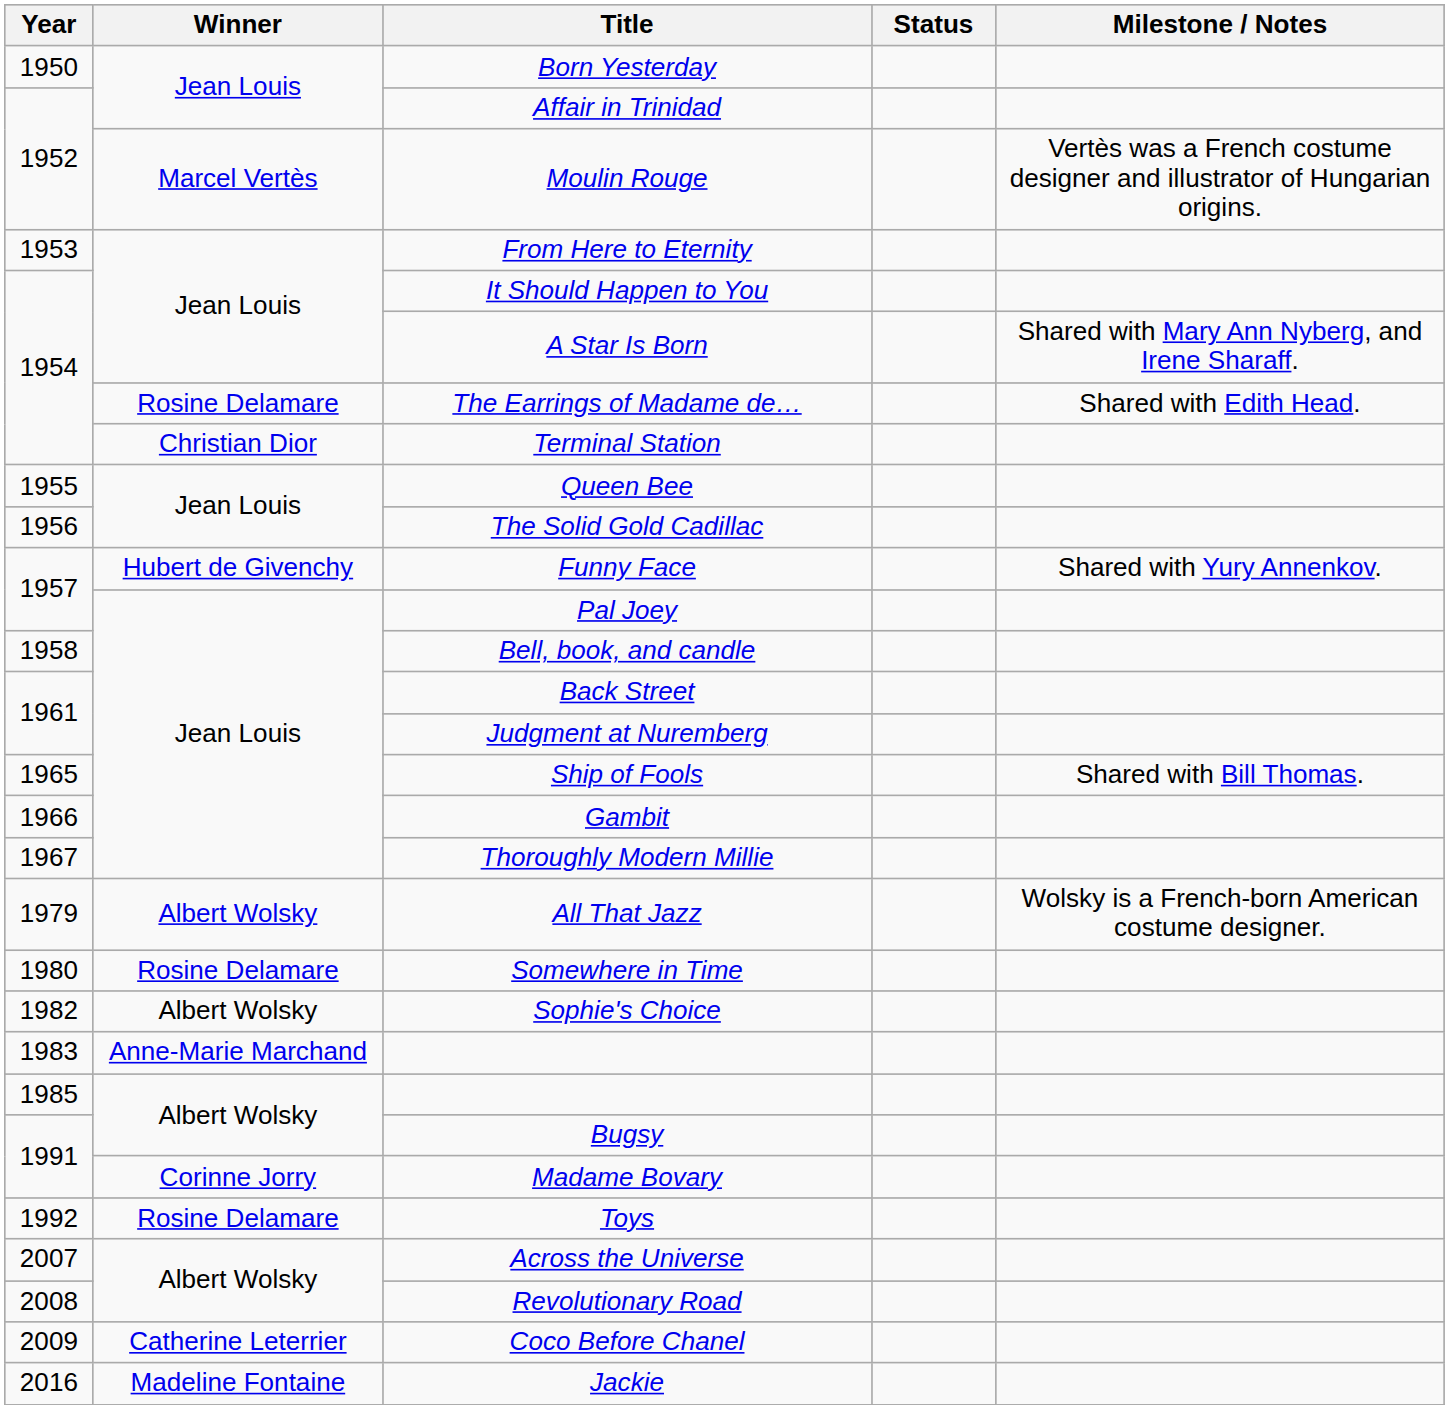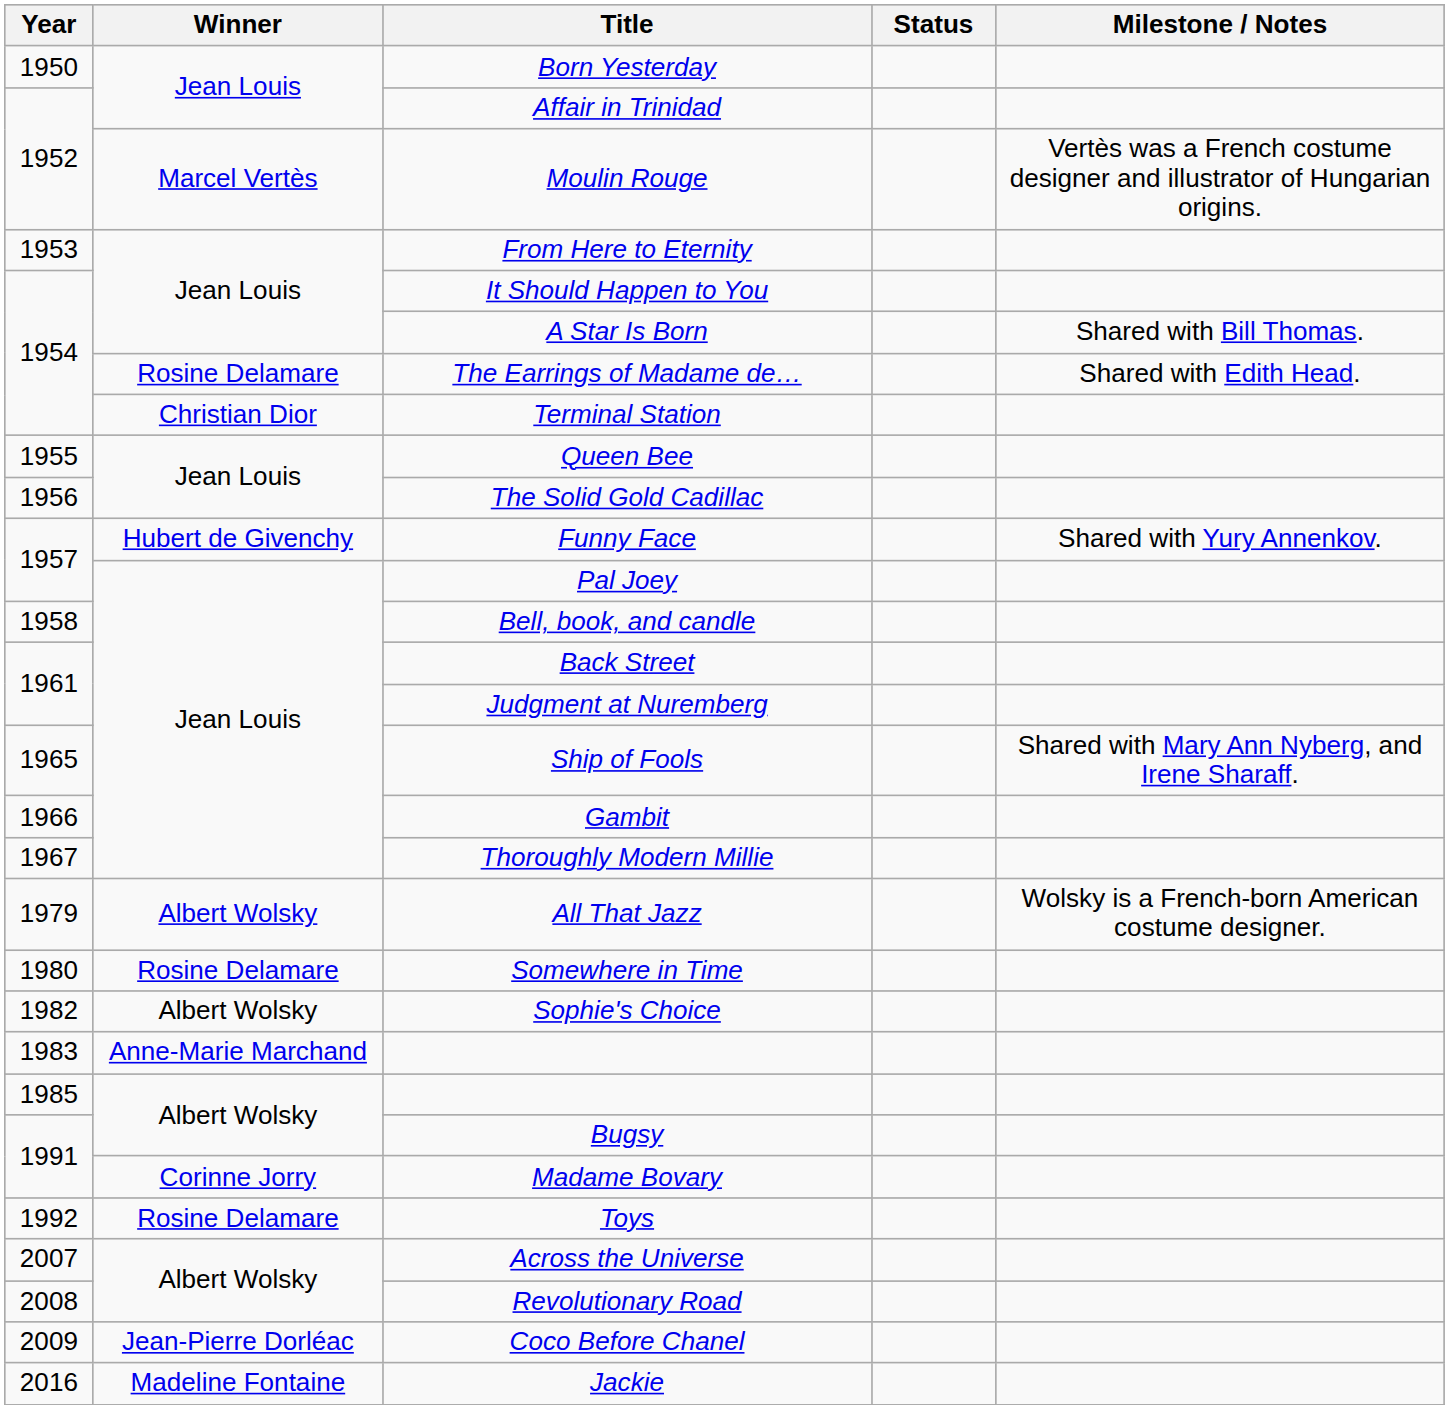A Star Is Born | Milestone / Notes: Shared with Mary Ann Nyberg, and Irene Sharaff. -> Shared with Bill Thomas.
Ship of Fools | Milestone / Notes: Shared with Bill Thomas. -> Shared with Mary Ann Nyberg, and Irene Sharaff.
Coco Before Chanel | Winner: Catherine Leterrier -> Jean-Pierre Dorléac
